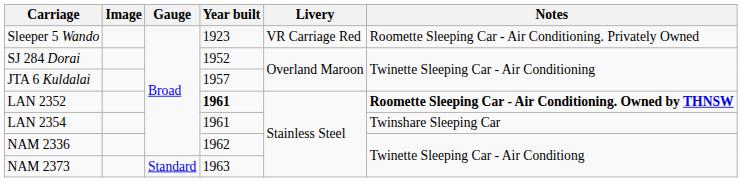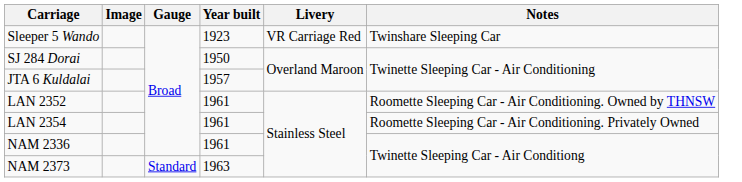Sleeper 5 Wando | Notes: Roomette Sleeping Car - Air Conditioning. Privately Owned -> Twinshare Sleeping Car
SJ 284 Dorai | Year built: 1952 -> 1950
LAN 2352 | Year built: bold -> normal
LAN 2352 | Notes: bold -> normal
LAN 2354 | Notes: Twinshare Sleeping Car -> Roomette Sleeping Car - Air Conditioning. Privately Owned
NAM 2336 | Year built: 1962 -> 1961
